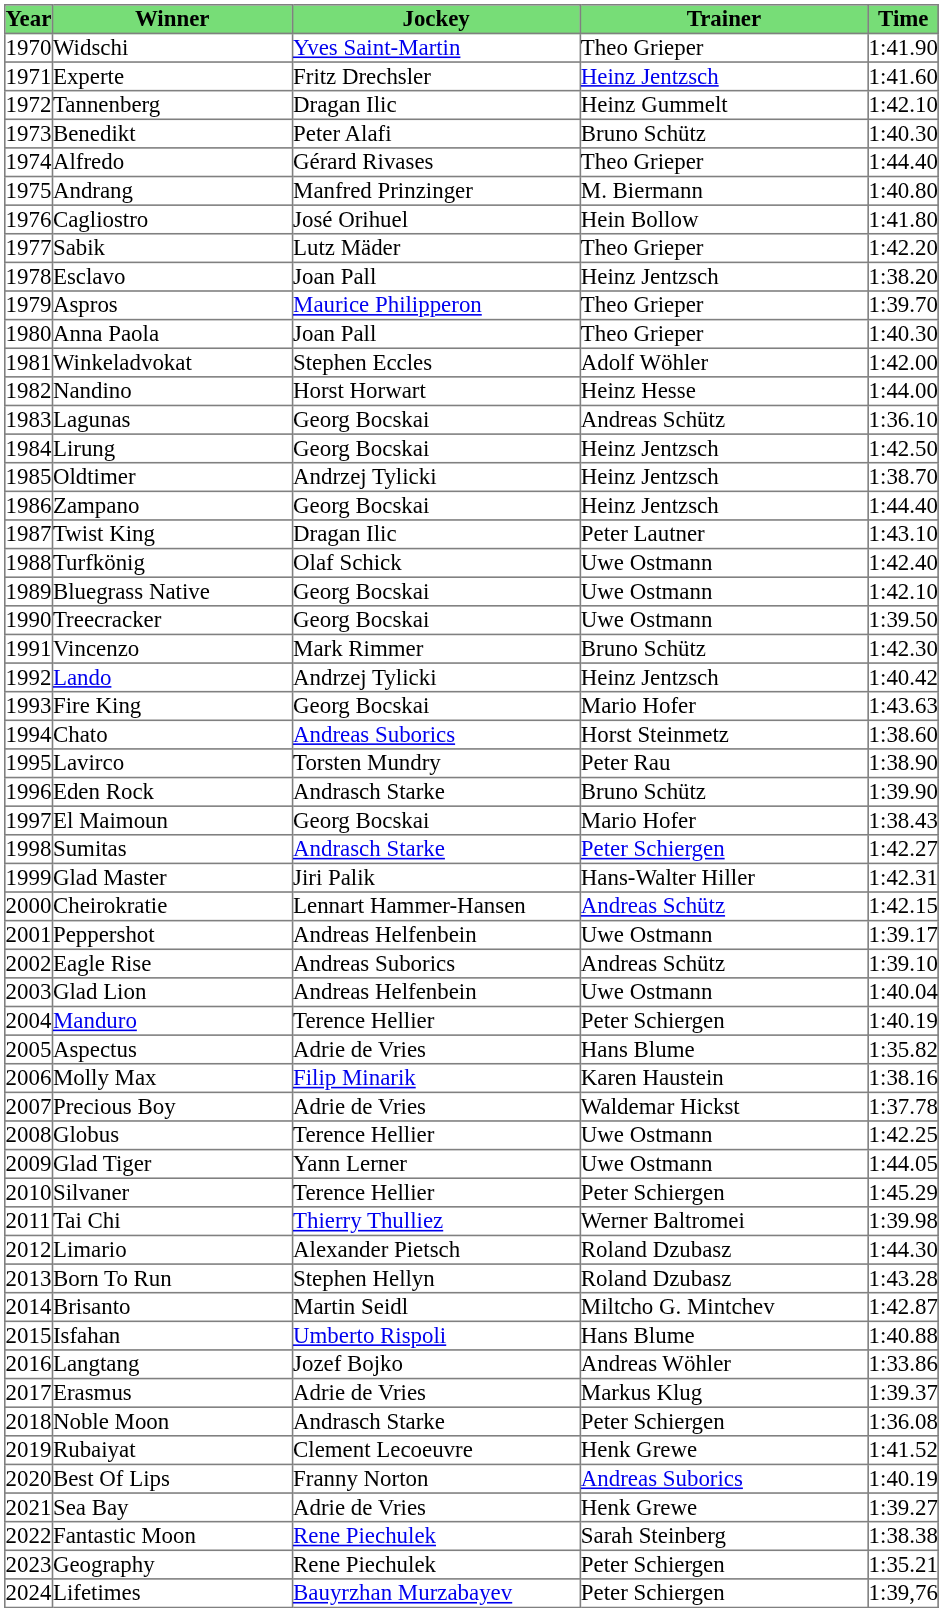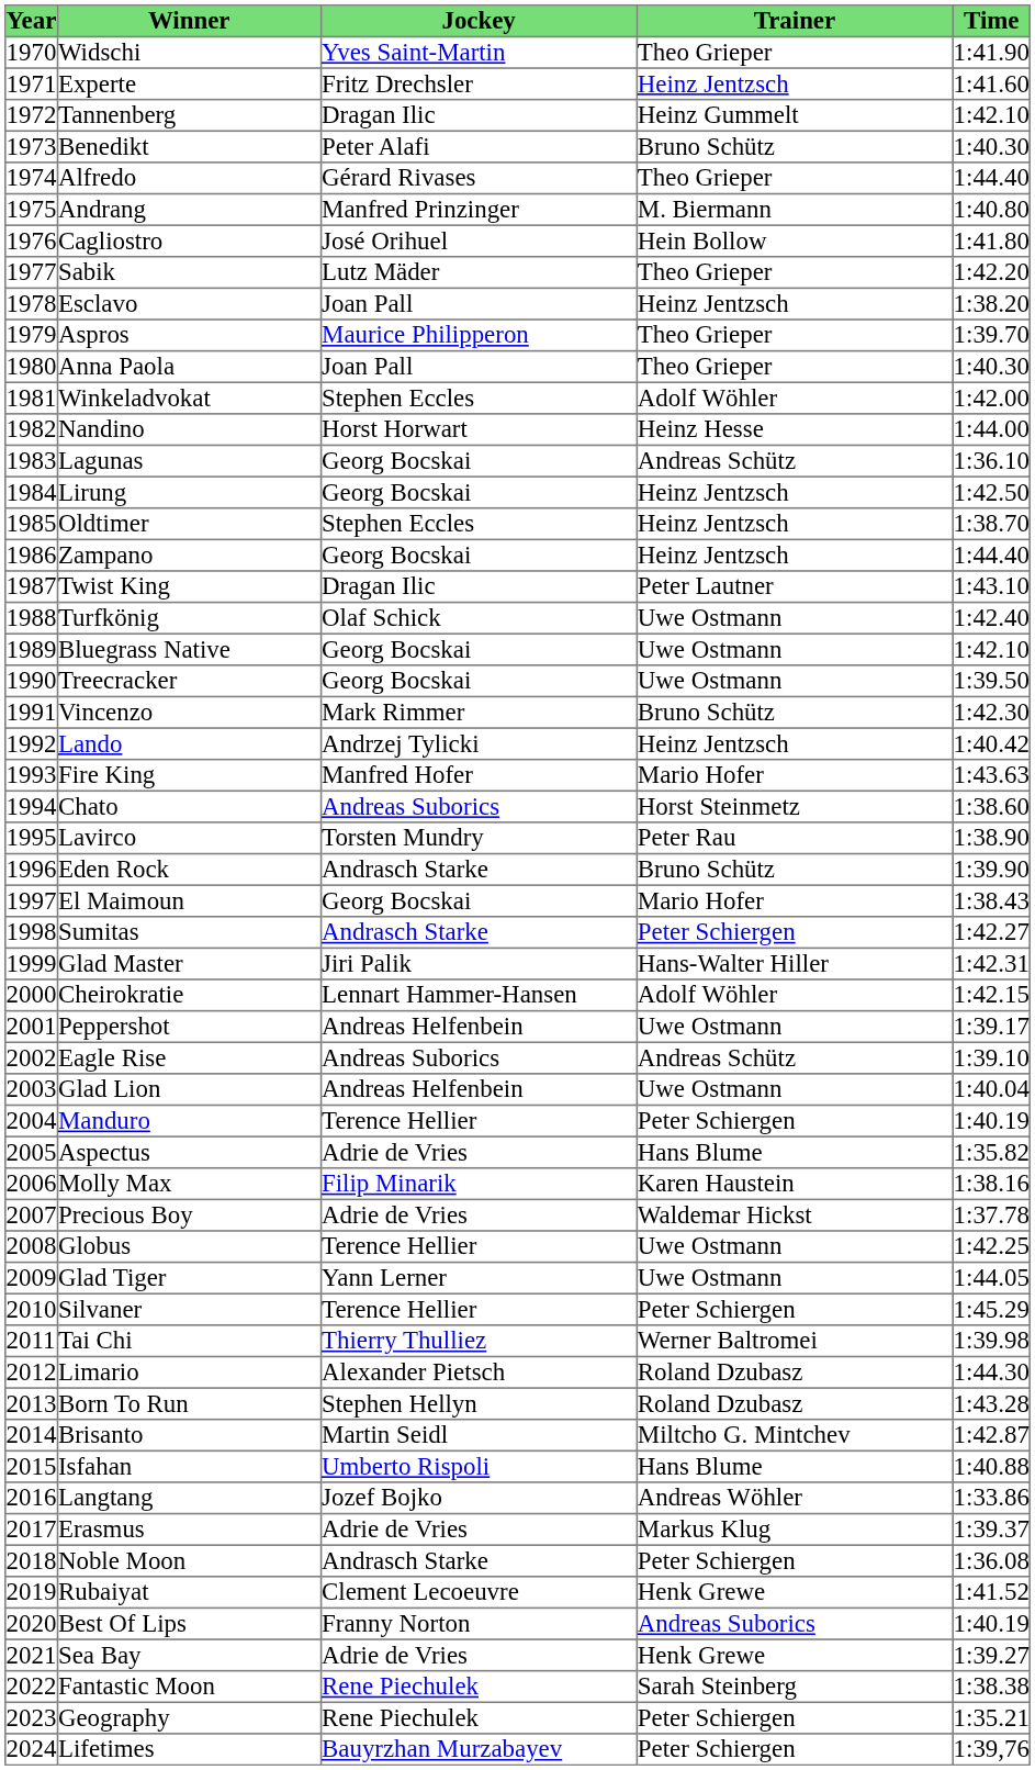Oldtimer | Jockey: Andrzej Tylicki -> Stephen Eccles
Fire King | Jockey: Georg Bocskai -> Manfred Hofer
Cheirokratie | Trainer: Andreas Schütz -> Adolf Wöhler
